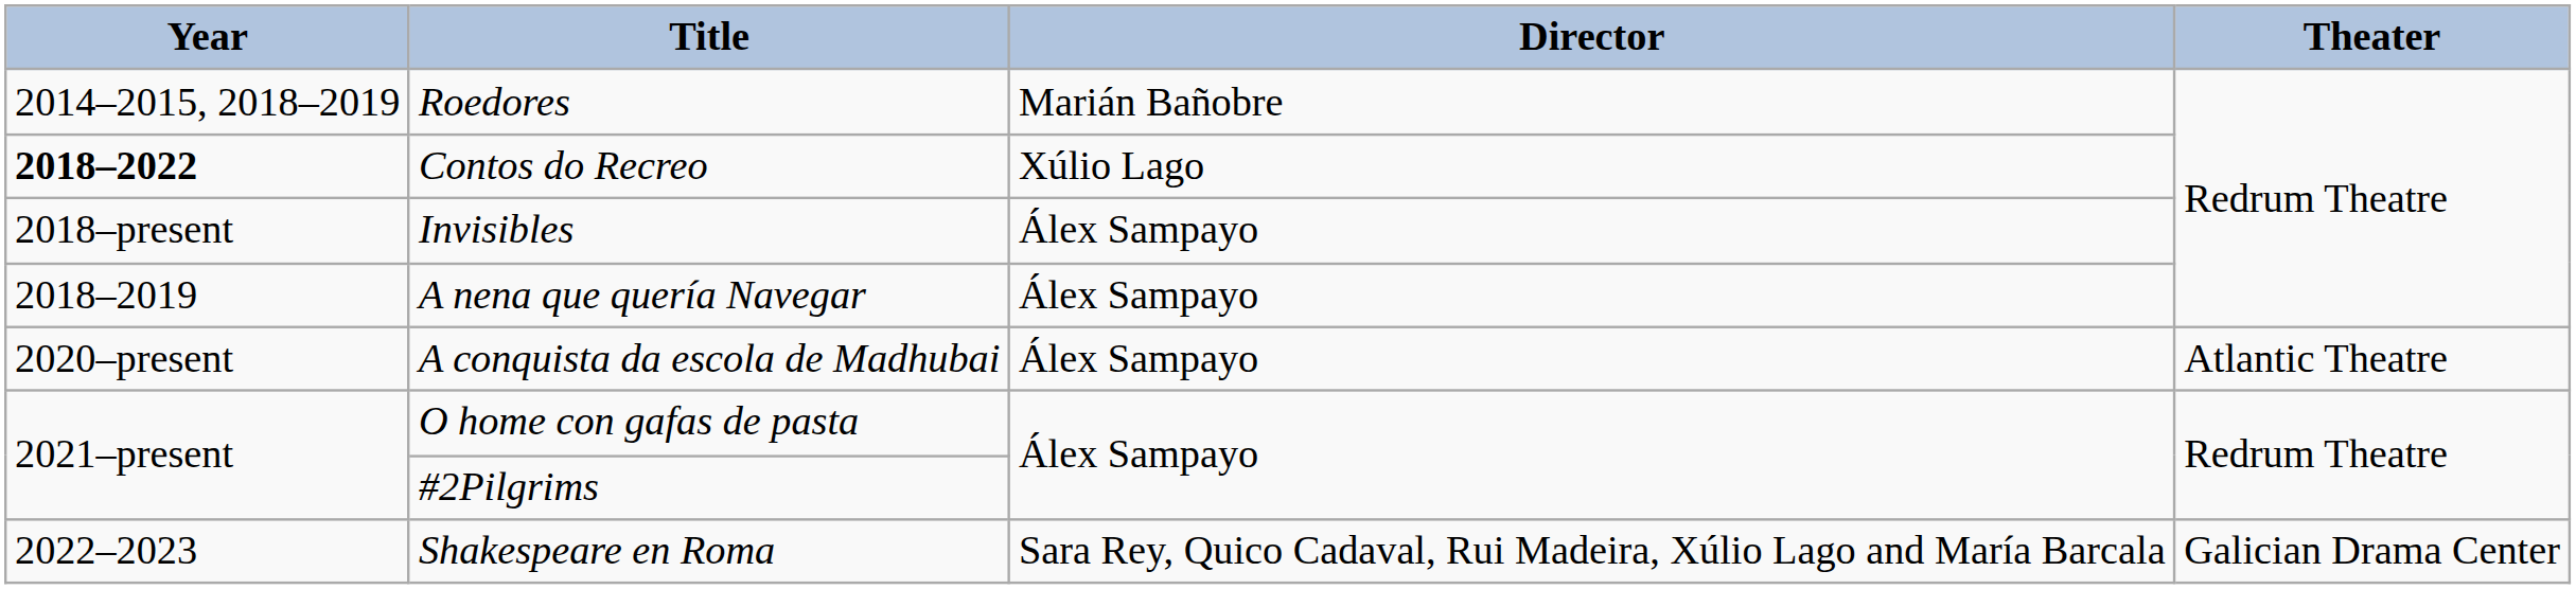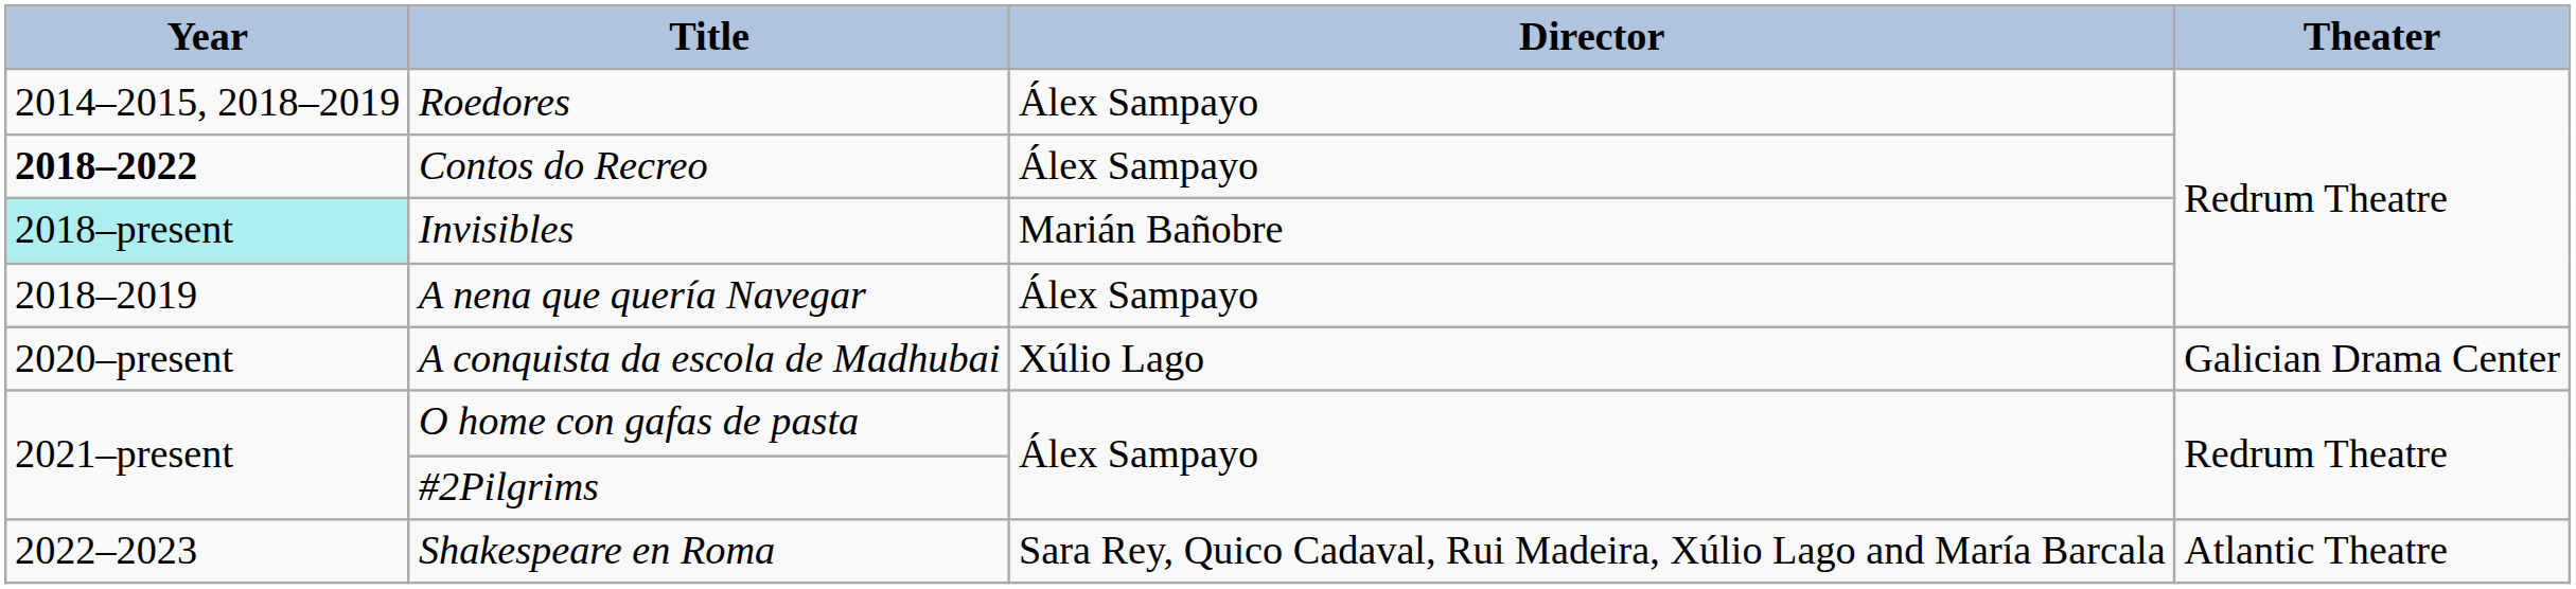Roedores | Director: Marián Bañobre -> Álex Sampayo
Contos do Recreo | Director: Xúlio Lago -> Álex Sampayo
Invisibles | Year: no background -> paleturquoise background
Invisibles | Director: Álex Sampayo -> Marián Bañobre
A conquista da escola de Madhubai | Director: Álex Sampayo -> Xúlio Lago
A conquista da escola de Madhubai | Theater: Atlantic Theatre -> Galician Drama Center
Shakespeare en Roma | Theater: Galician Drama Center -> Atlantic Theatre
